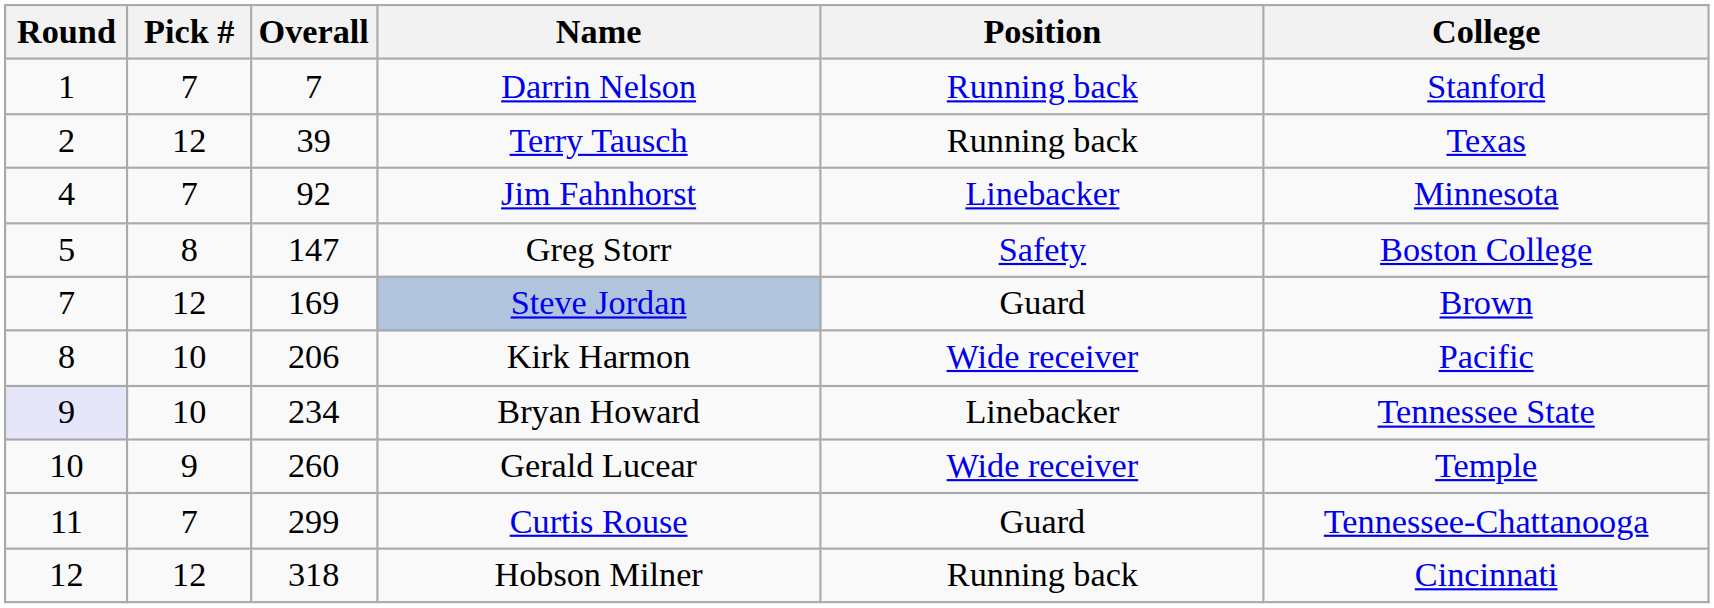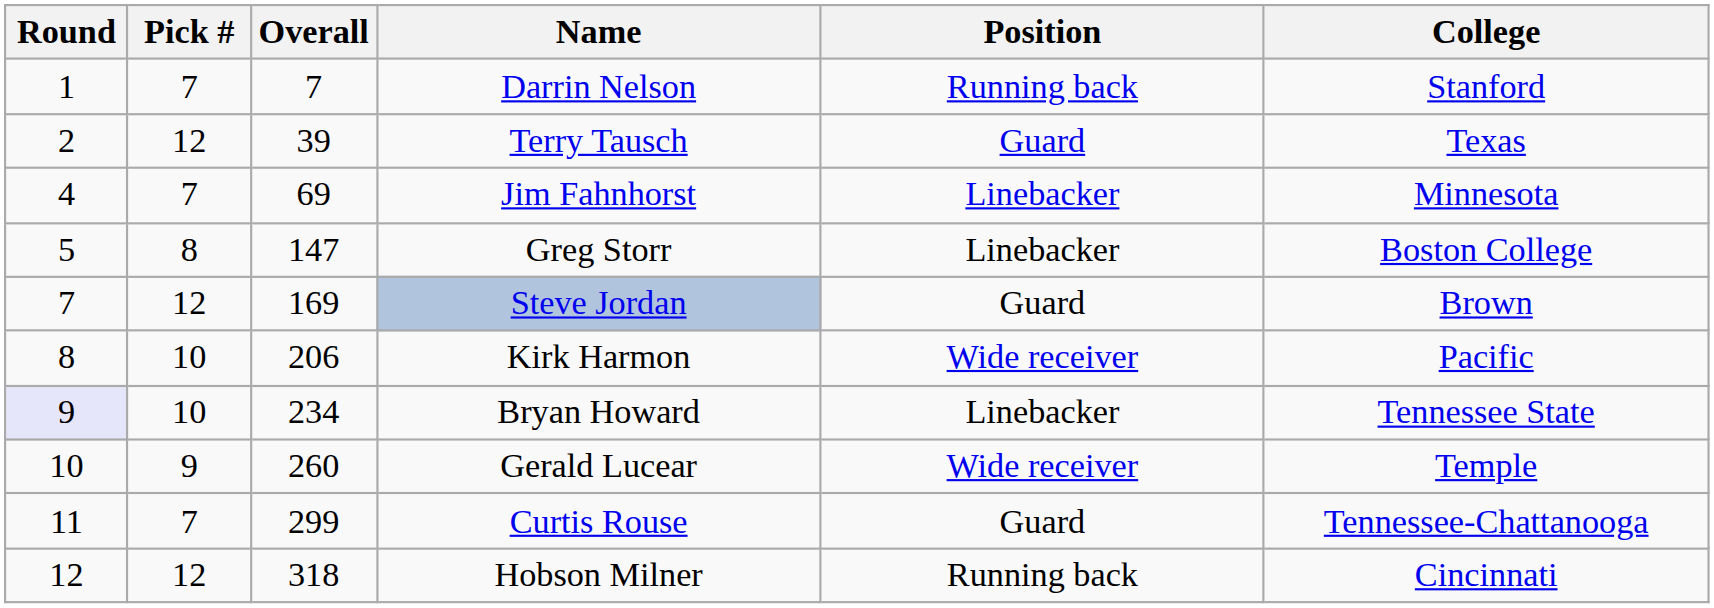Terry Tausch | Position: Running back -> Guard
Jim Fahnhorst | Overall: 92 -> 69
Greg Storr | Position: Safety -> Linebacker
